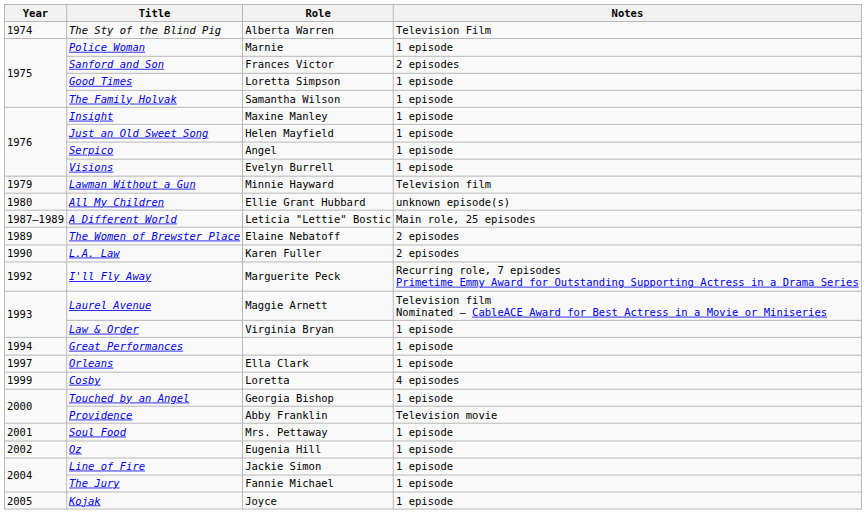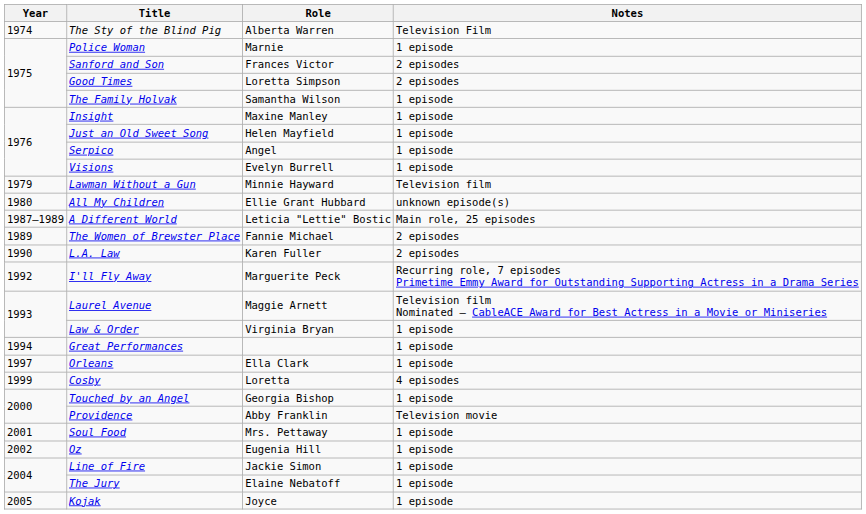Good Times | Notes: 1 episode -> 2 episodes
The Women of Brewster Place | Role: Elaine Nebatoff -> Fannie Michael
The Jury | Role: Fannie Michael -> Elaine Nebatoff
